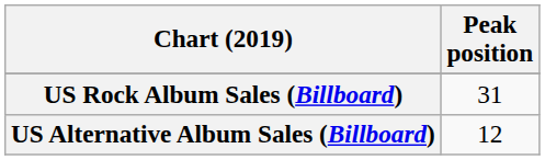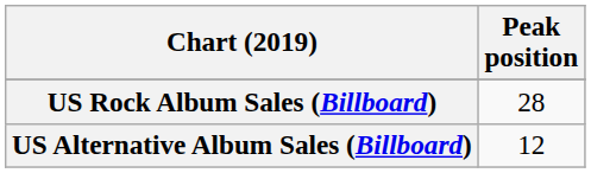US Rock Album Sales (Billboard) | Peak position: 31 -> 28
